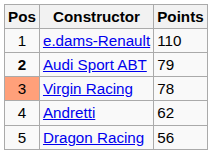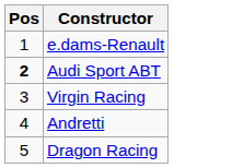- column: Points | 110 | 79 | 78 | 62 | 56
Virgin Racing | Pos: lightsalmon background -> no background
